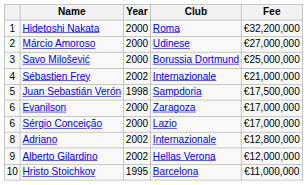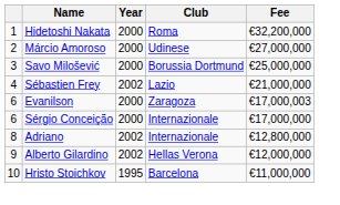Sébastien Frey | Club: Internazionale -> Lazio
- row: 5 | Juan Sebastián Verón | 1998 | Sampdoria | €17,500,000
Evanilson | Fee: €17,000,000 -> €17,000,003
Sérgio Conceição | Club: Lazio -> Internazionale
